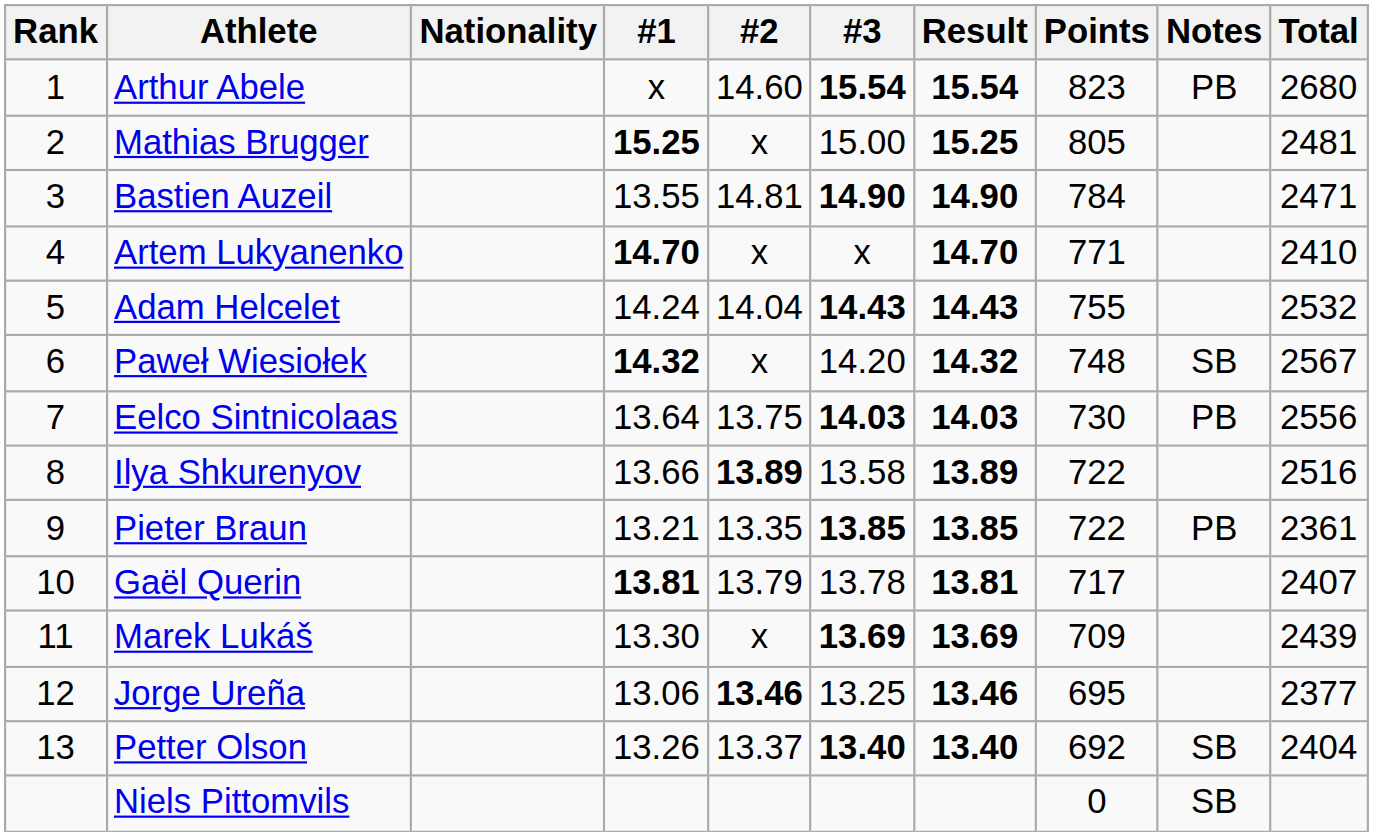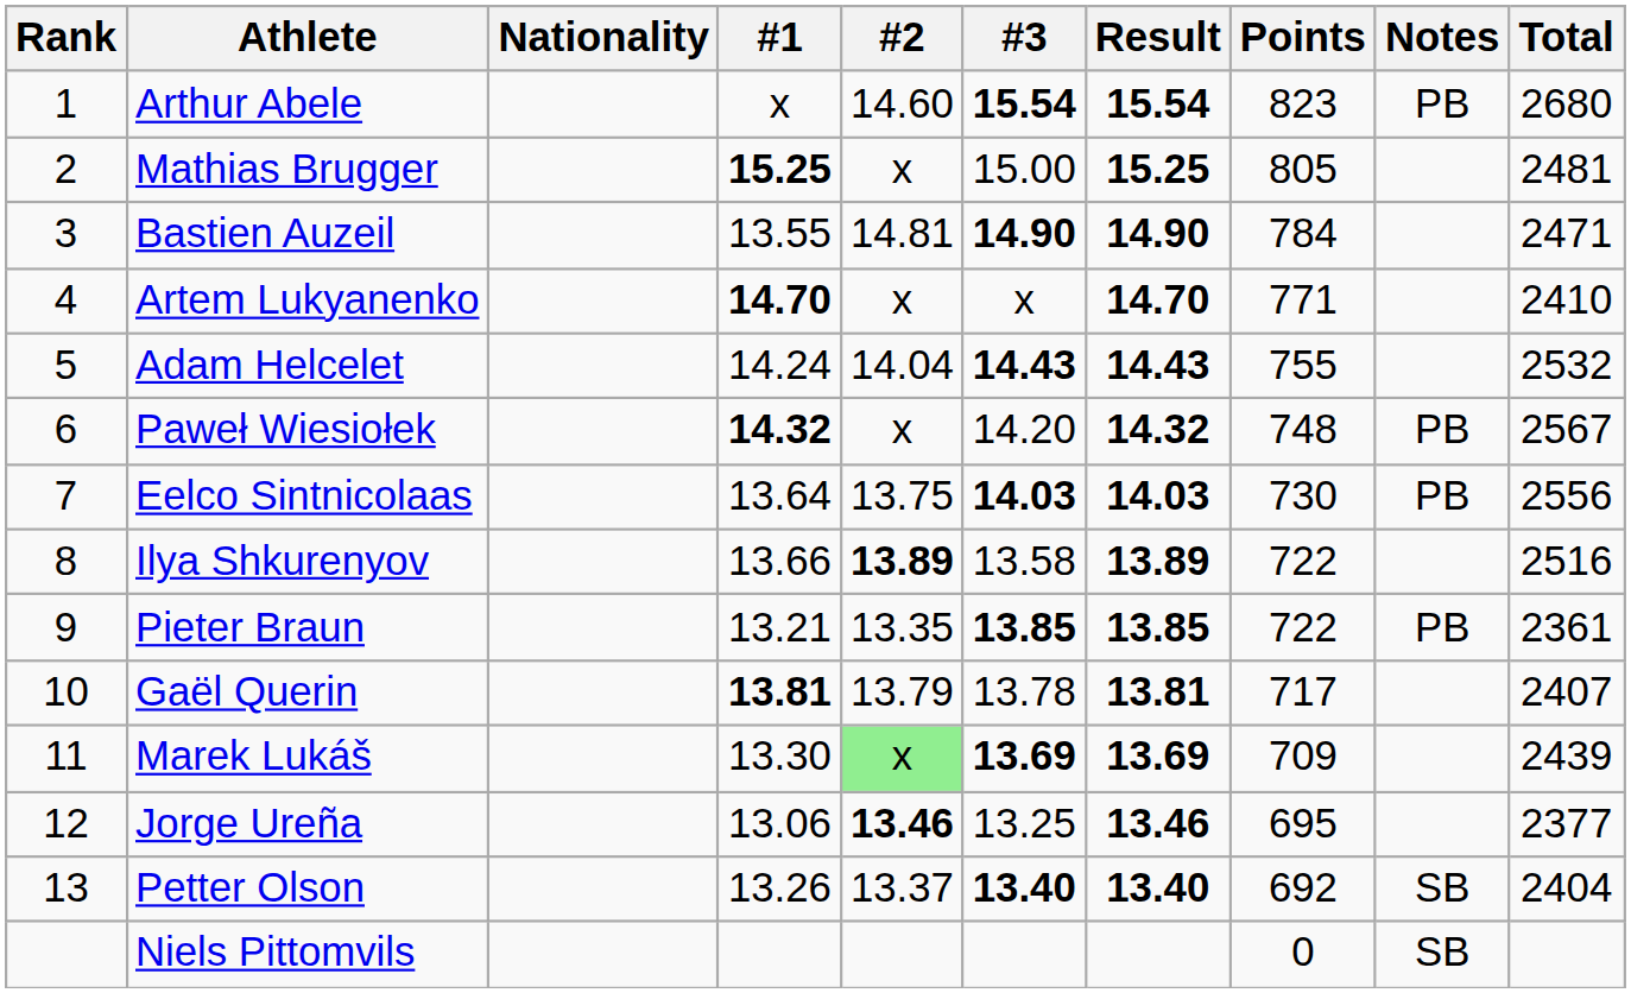Paweł Wiesiołek | Notes: SB -> PB
Marek Lukáš | #2: no background -> lightgreen background
